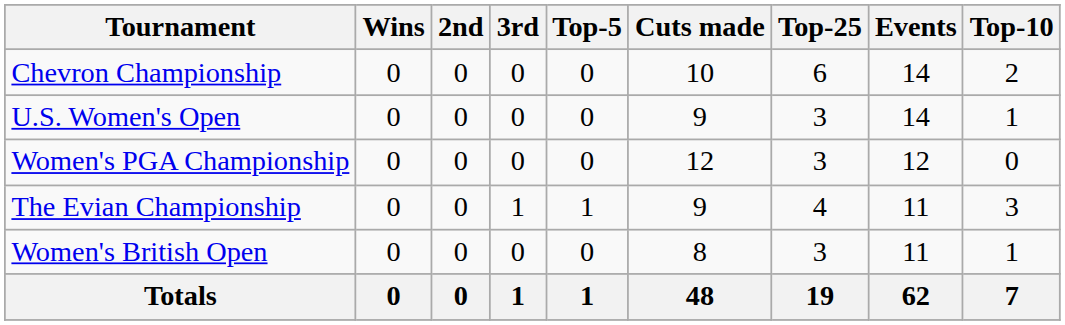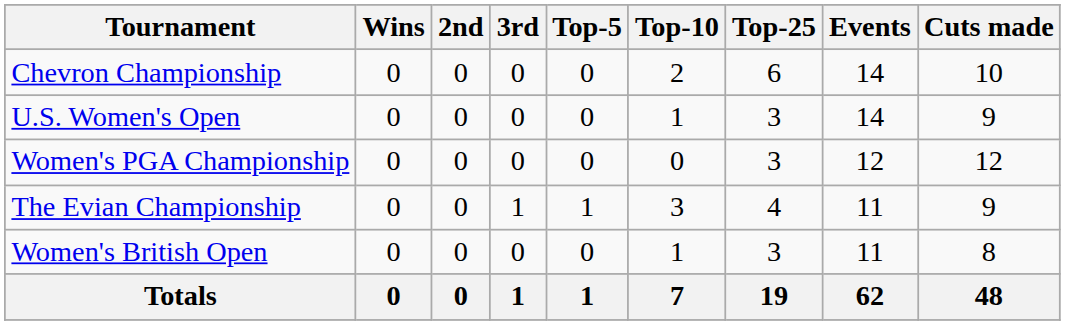columns swapped: Top-10 <-> Cuts made
